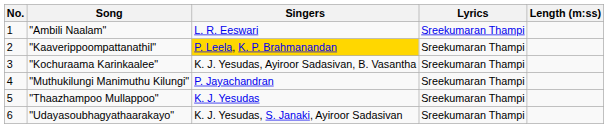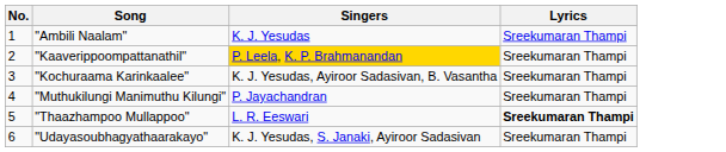- column: Length (m:ss)
"Ambili Naalam" | Singers: L. R. Eeswari -> K. J. Yesudas
"Thaazhampoo Mullappoo" | Singers: K. J. Yesudas -> L. R. Eeswari
"Thaazhampoo Mullappoo" | Lyrics: normal -> bold
